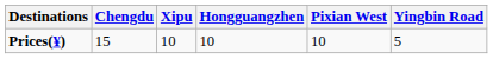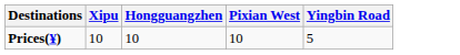- column: Chengdu | 15
